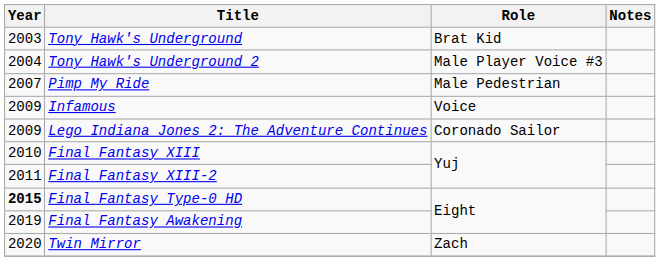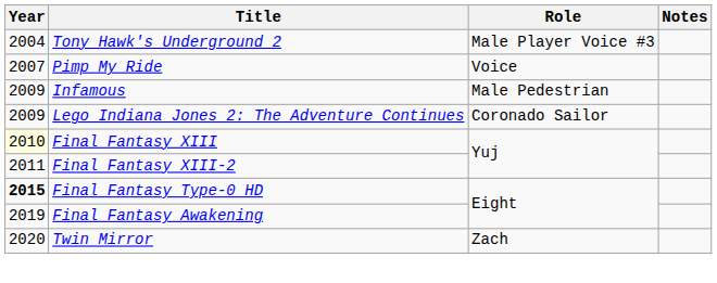- row: 2003 | Tony Hawk's Underground | Brat Kid
Pimp My Ride | Role: Male Pedestrian -> Voice
Infamous | Role: Voice -> Male Pedestrian
Final Fantasy XIII | Year: no background -> lightyellow background
